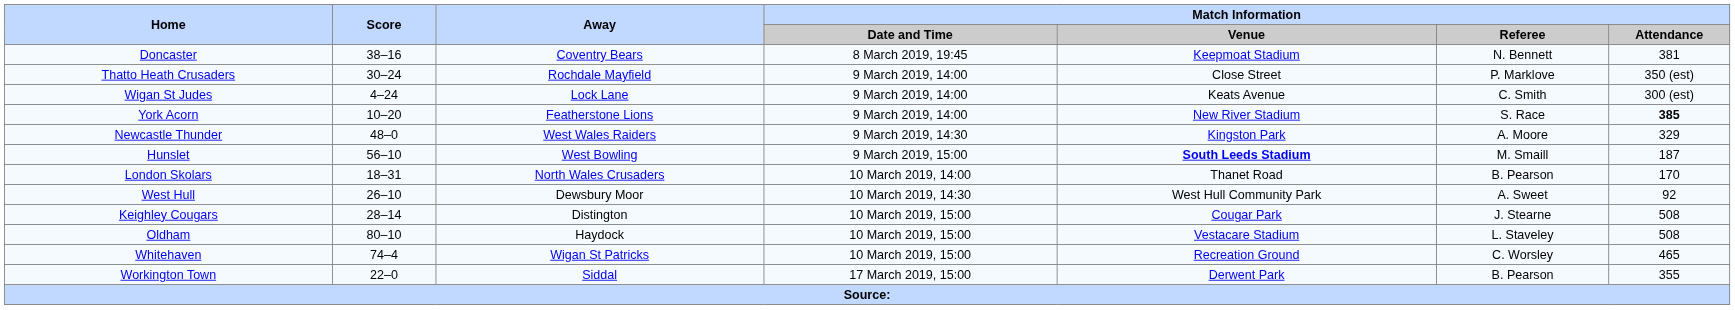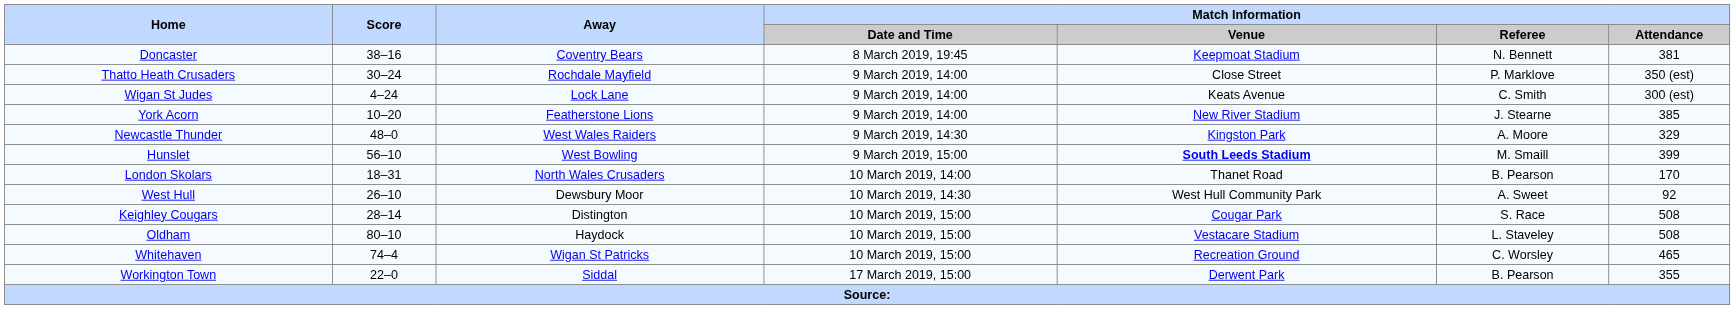York Acorn | Match Information / Referee: S. Race -> J. Stearne
York Acorn | Match Information / Attendance: bold -> normal
Hunslet | Match Information / Attendance: 187 -> 399
Keighley Cougars | Match Information / Referee: J. Stearne -> S. Race
